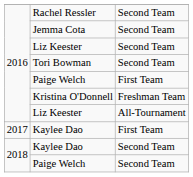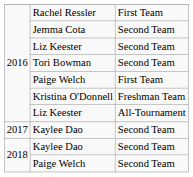Rachel Ressler | column 3: Second Team -> First Team
2017 / Kaylee Dao | column 3: First Team -> Second Team
